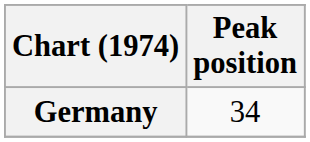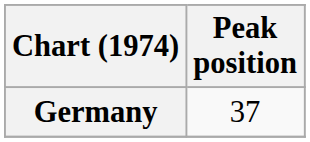Germany | Peak position: 34 -> 37
